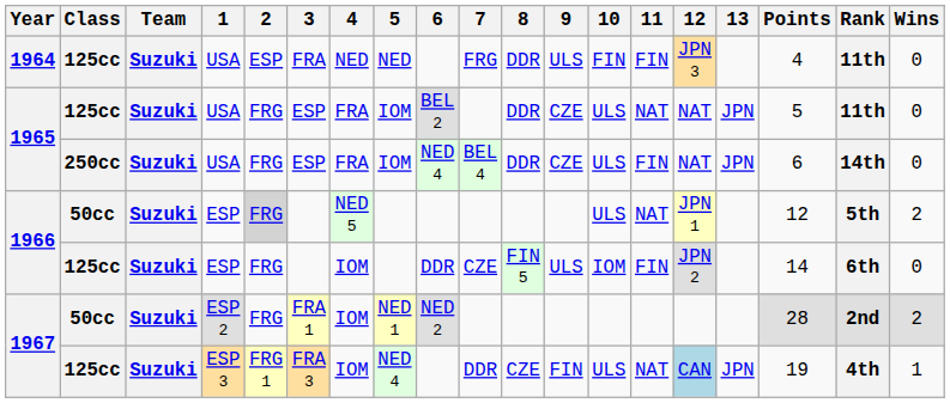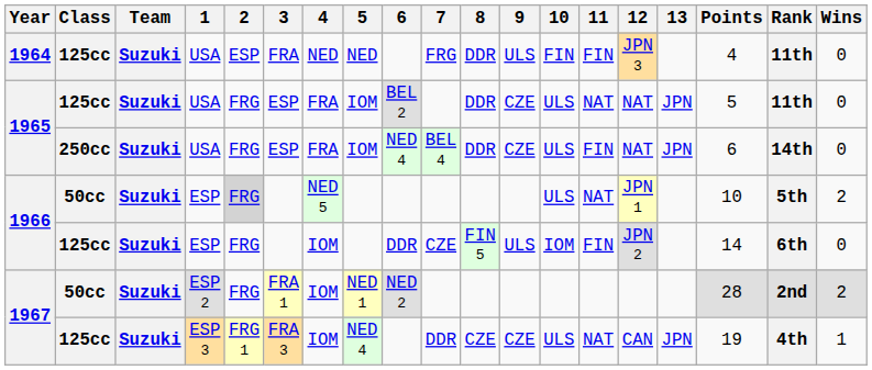1966 / 50cc | Points: 12 -> 10
1967 / 125cc | 9: FIN -> CZE
1967 / 125cc | 12: lightblue background -> no background
